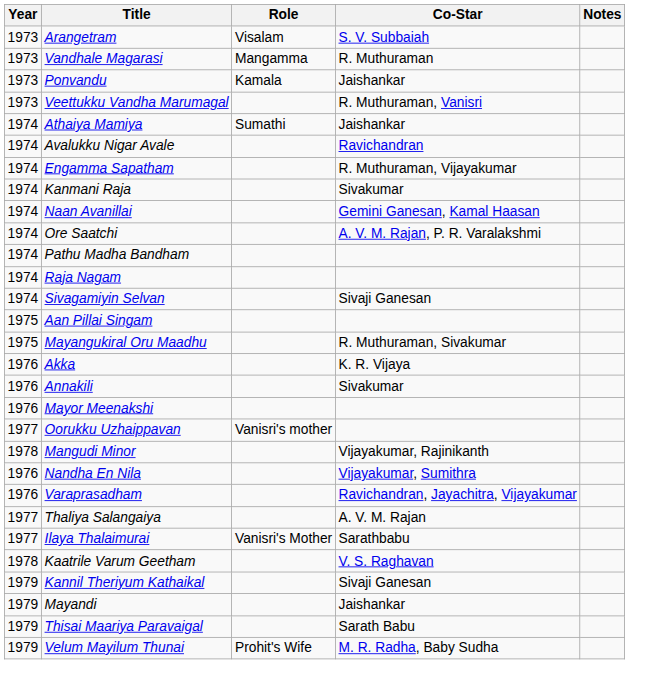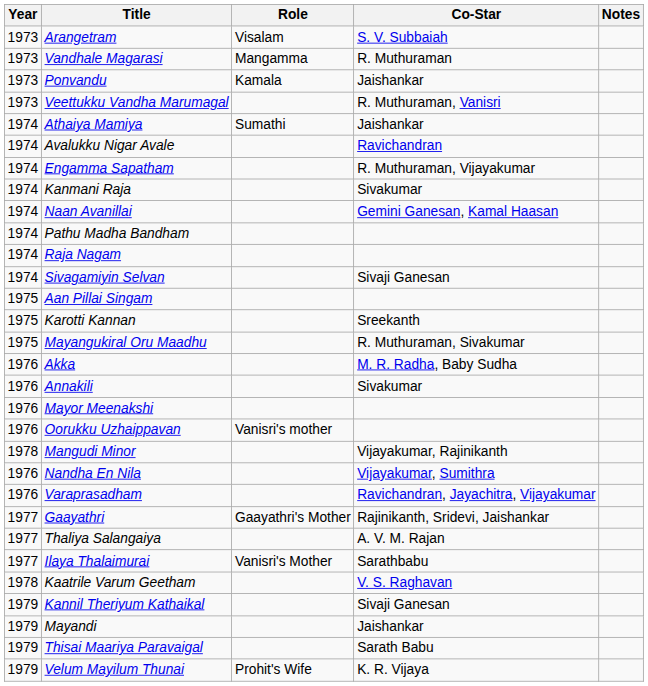- row: 1974 | Ore Saatchi | A. V. M. Rajan, P. R. Varalakshmi
+ row: 1975 | Karotti Kannan | Sreekanth
Akka | Co-Star: K. R. Vijaya -> M. R. Radha, Baby Sudha
Oorukku Uzhaippavan | Year: 1977 -> 1976
+ row: 1977 | Gaayathri | Gaayathri's Mother | Rajinikanth, Sridevi, Jaishankar
Velum Mayilum Thunai | Co-Star: M. R. Radha, Baby Sudha -> K. R. Vijaya
